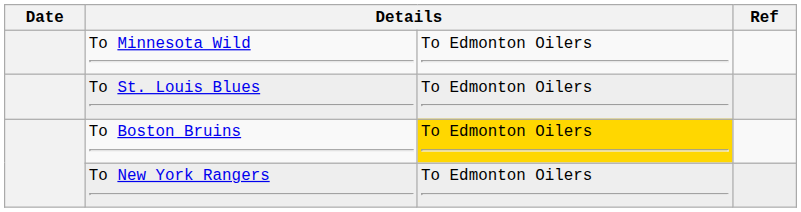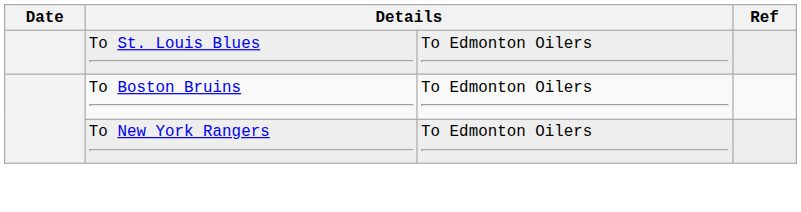- row: To Minnesota Wild | To Edmonton Oilers
To Boston Bruins | column 3: gold background -> no background
